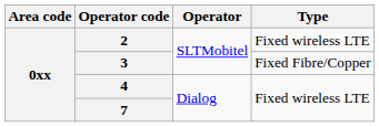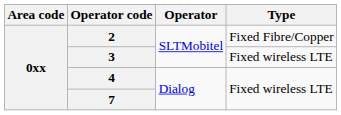2 | Type: Fixed wireless LTE -> Fixed Fibre/Copper
3 | Type: Fixed Fibre/Copper -> Fixed wireless LTE
